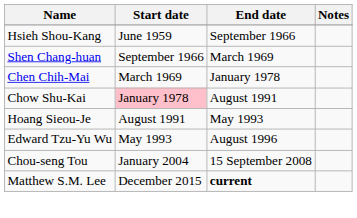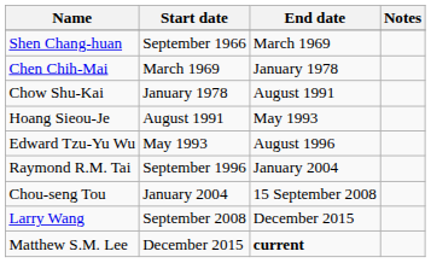- row: Hsieh Shou-Kang | June 1959 | September 1966
Chow Shu-Kai | Start date: pink background -> no background
+ row: Raymond R.M. Tai | September 1996 | January 2004
+ row: Larry Wang | September 2008 | December 2015
